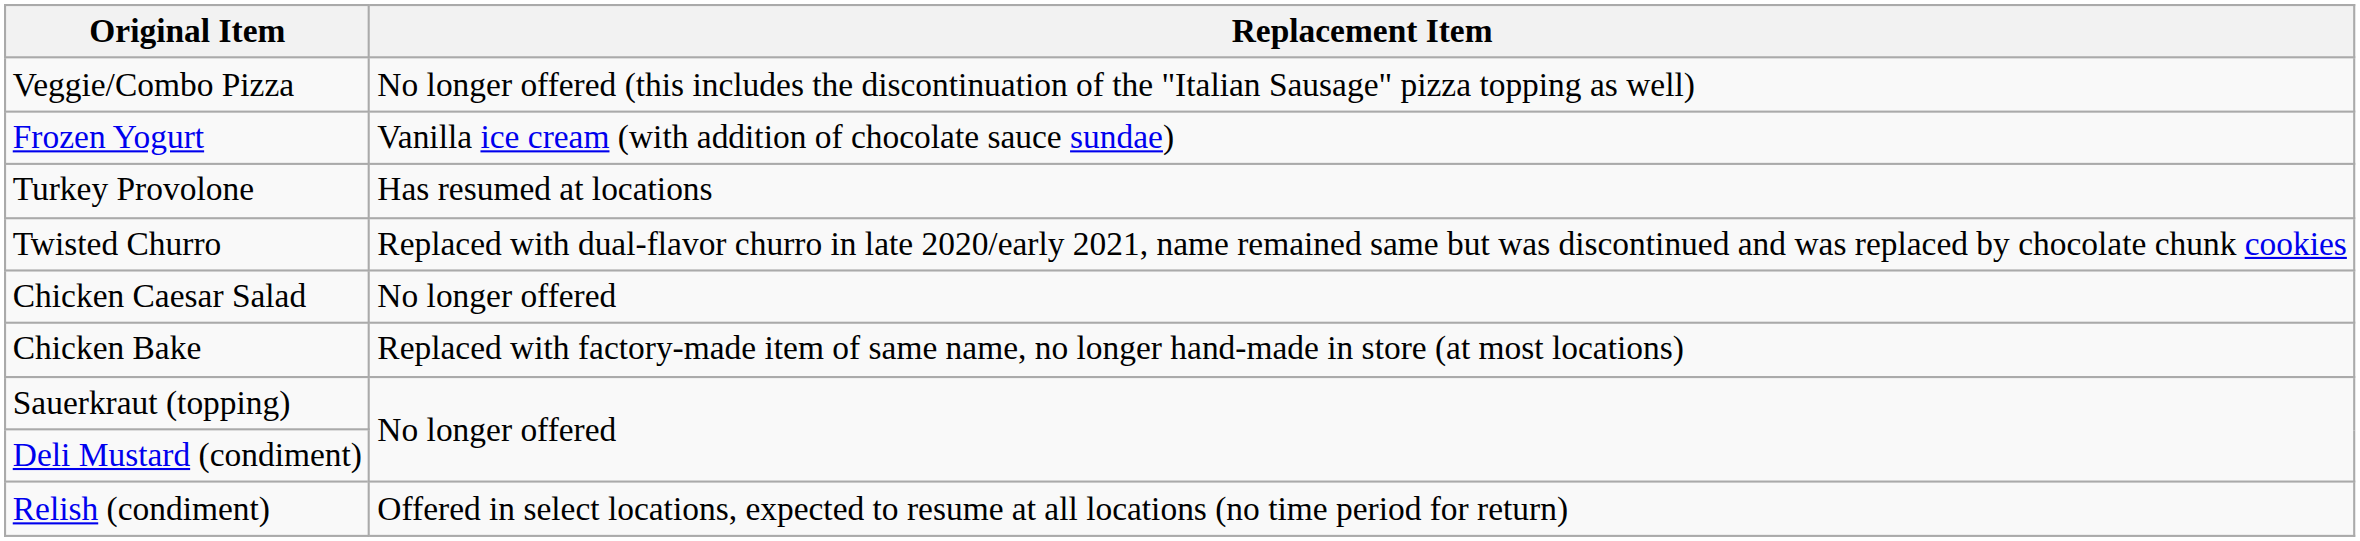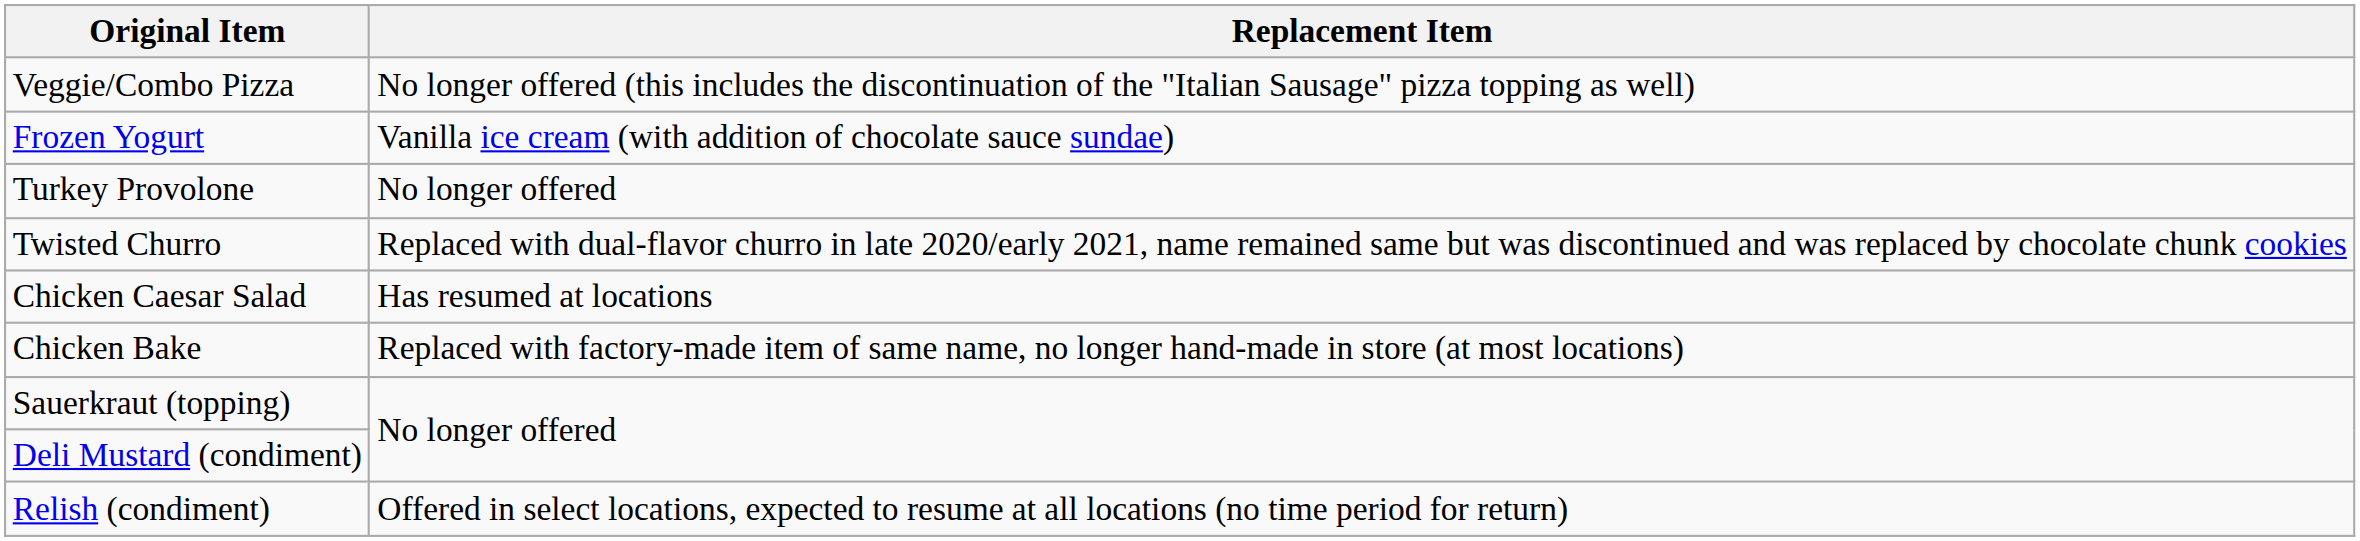Turkey Provolone | Replacement Item: Has resumed at locations -> No longer offered
Chicken Caesar Salad | Replacement Item: No longer offered -> Has resumed at locations
